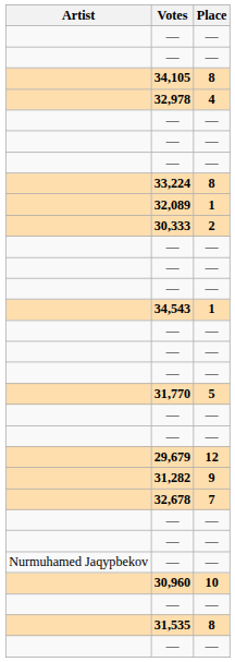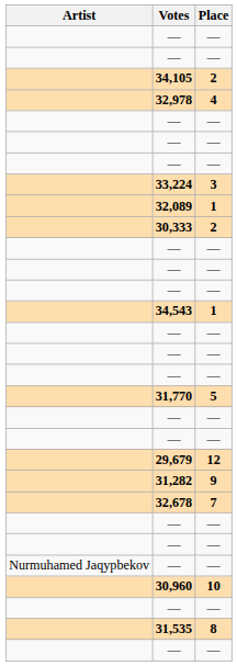34,105 | Place: 8 -> 2
33,224 | Place: 8 -> 3
